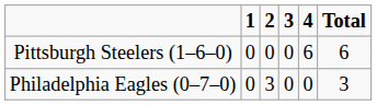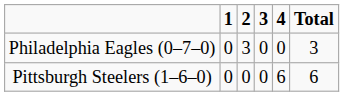rows swapped: Philadelphia Eagles (0–7–0) <-> Pittsburgh Steelers (1–6–0)
